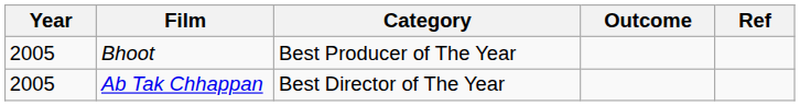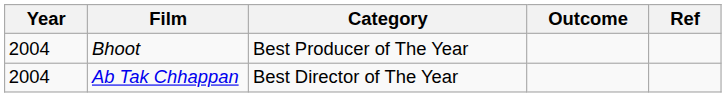Bhoot | Year: 2005 -> 2004
Ab Tak Chhappan | Year: 2005 -> 2004
